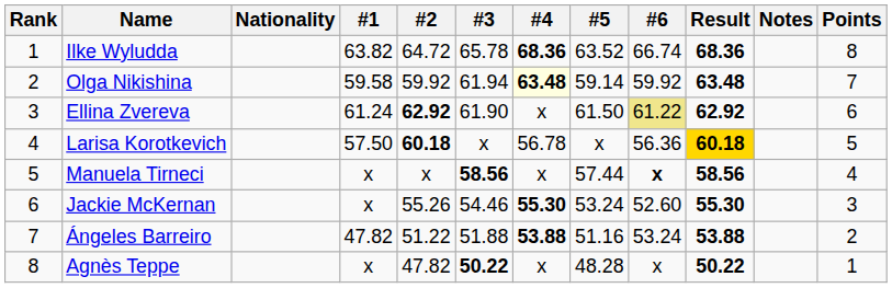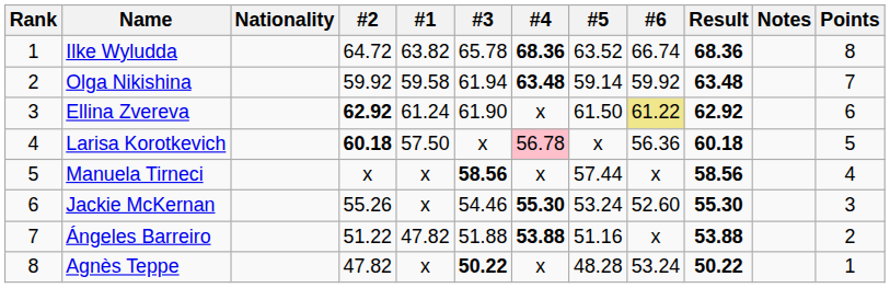columns swapped: #1 <-> #2
Olga Nikishina | #4: lightyellow background -> no background
Larisa Korotkevich | #4: no background -> pink background
Larisa Korotkevich | Result: gold background -> no background
Manuela Tirneci | #6: bold -> normal
Ángeles Barreiro | #6: 53.24 -> x
Agnès Teppe | #6: x -> 53.24
